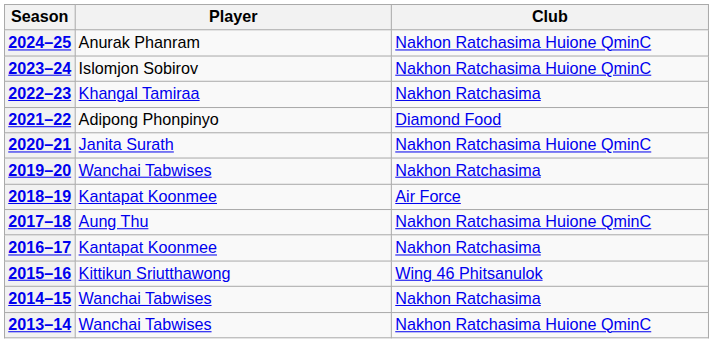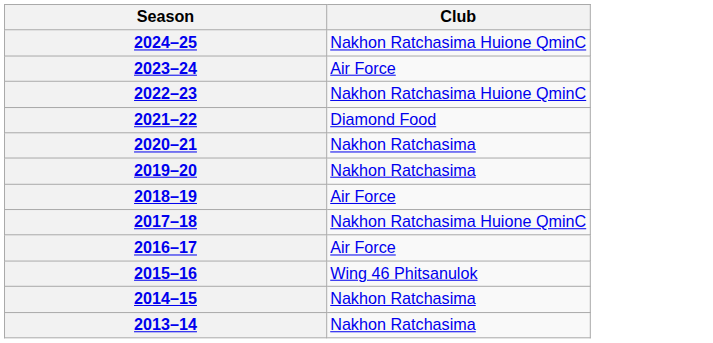- column: Player | Anurak Phanram | Islomjon Sobirov | Khangal Tamiraa | Adipong Phonpinyo | Janita Surath | Wanchai Tabwises | Kantapat Koonmee | Aung Thu | Kantapat Koonmee | Kittikun Sriutthawong | Wanchai Tabwises | Wanchai Tabwises
2023–24 | Club: Nakhon Ratchasima Huione QminC -> Air Force
2022–23 | Club: Nakhon Ratchasima -> Nakhon Ratchasima Huione QminC
2020–21 | Club: Nakhon Ratchasima Huione QminC -> Nakhon Ratchasima
2016–17 | Club: Nakhon Ratchasima -> Air Force
2013–14 | Club: Nakhon Ratchasima Huione QminC -> Nakhon Ratchasima
